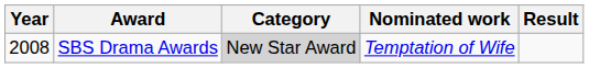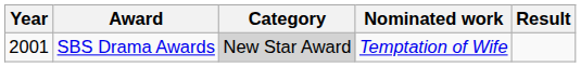SBS Drama Awards | Year: 2008 -> 2001
